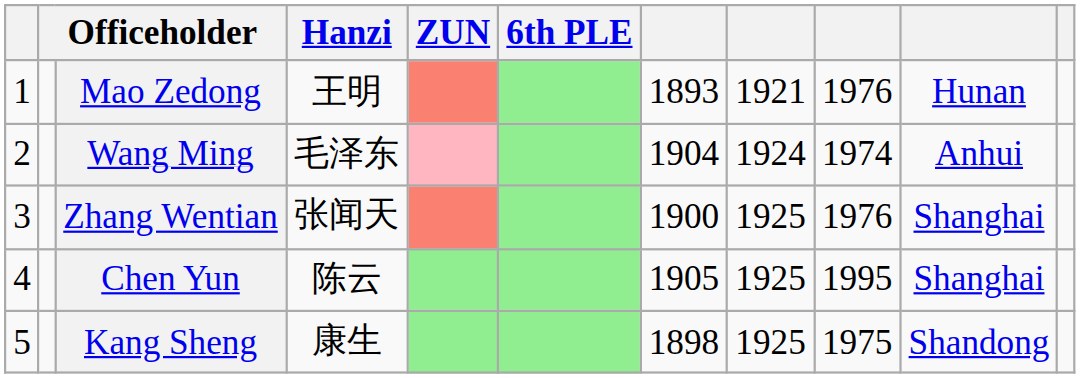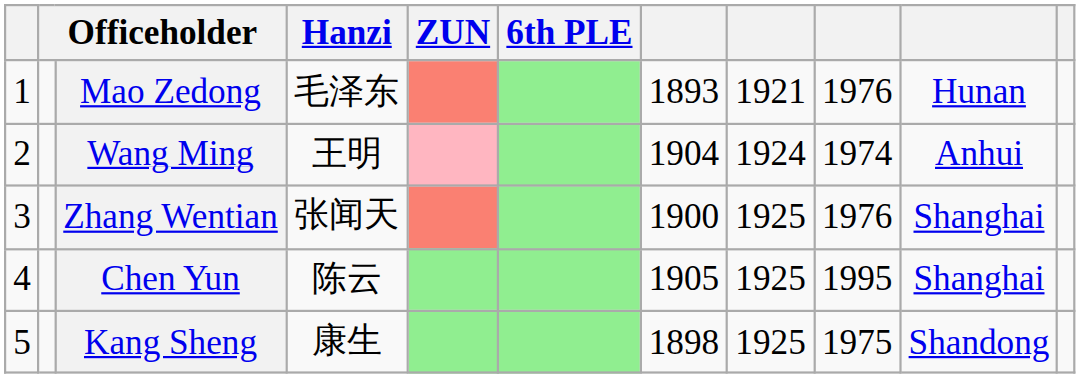Mao Zedong | Hanzi: 王明 -> 毛泽东
Wang Ming | Hanzi: 毛泽东 -> 王明
